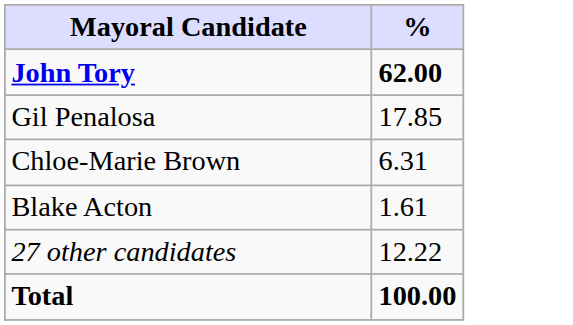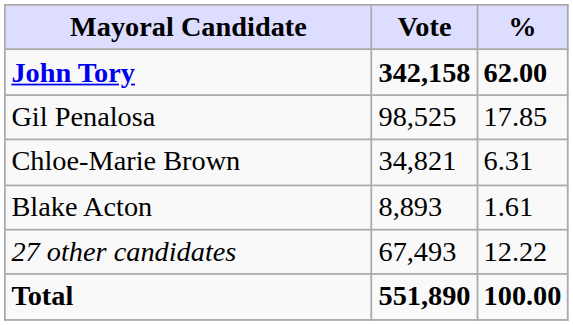+ column: Vote | 342,158 | 98,525 | 34,821 | 8,893 | 67,493 | 551,890
